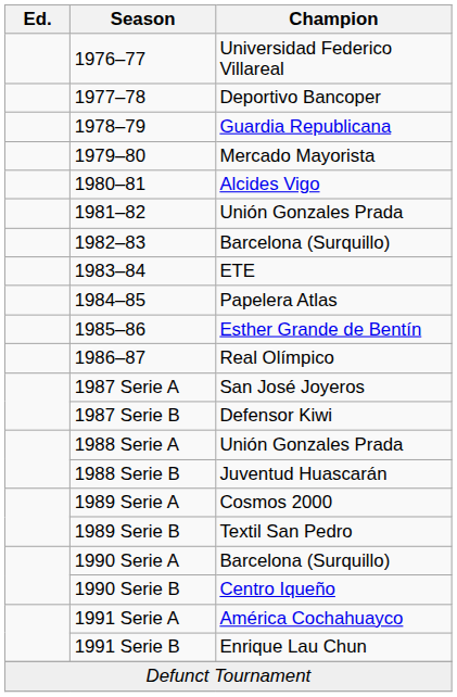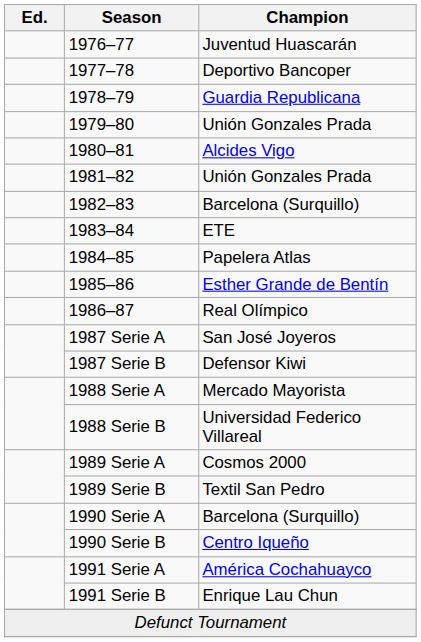1976–77 | Champion: Universidad Federico Villareal -> Juventud Huascarán
1979–80 | Champion: Mercado Mayorista -> Unión Gonzales Prada
1988 Serie A | Champion: Unión Gonzales Prada -> Mercado Mayorista
1988 Serie B | Champion: Juventud Huascarán -> Universidad Federico Villareal
